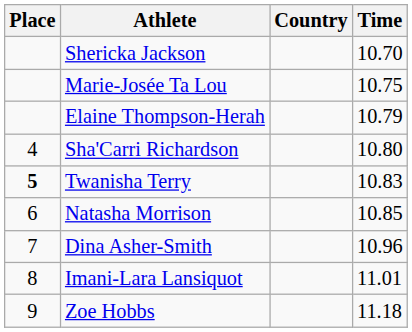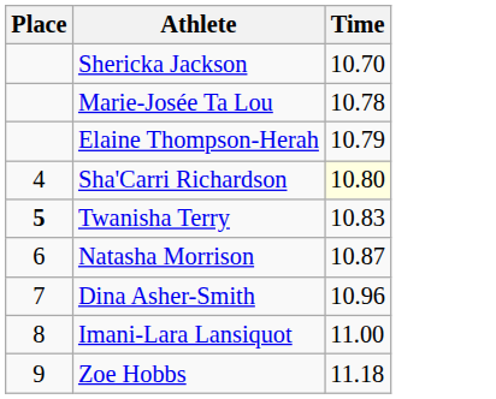- column: Country
Marie-Josée Ta Lou | Time: 10.75 -> 10.78
Sha'Carri Richardson | Time: no background -> lightyellow background
Natasha Morrison | Time: 10.85 -> 10.87
Imani-Lara Lansiquot | Time: 11.01 -> 11.00
